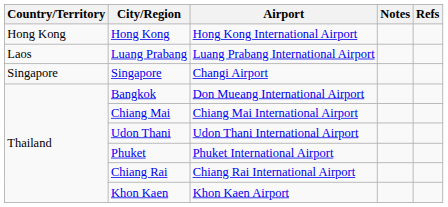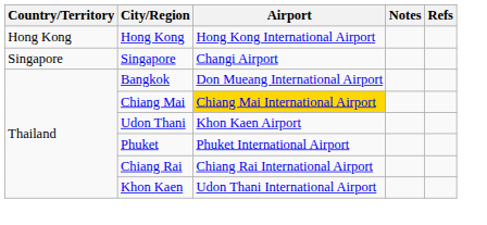- row: Laos | Luang Prabang | Luang Prabang International Airport
Chiang Mai | Airport: no background -> gold background
Udon Thani | Airport: Udon Thani International Airport -> Khon Kaen Airport
Khon Kaen | Airport: Khon Kaen Airport -> Udon Thani International Airport
